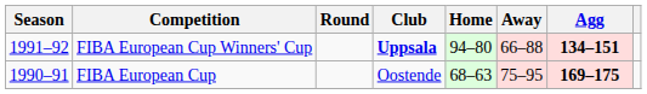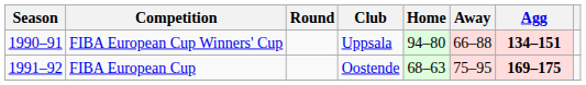FIBA European Cup Winners' Cup | Season: 1991–92 -> 1990–91
FIBA European Cup Winners' Cup | Club: bold -> normal
FIBA European Cup | Season: 1990–91 -> 1991–92
